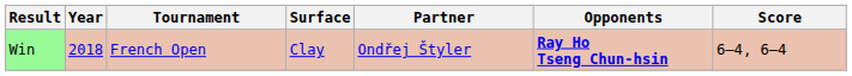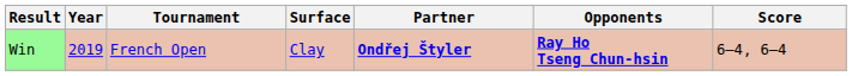Win | Year: 2018 -> 2019
Win | Partner: normal -> bold
